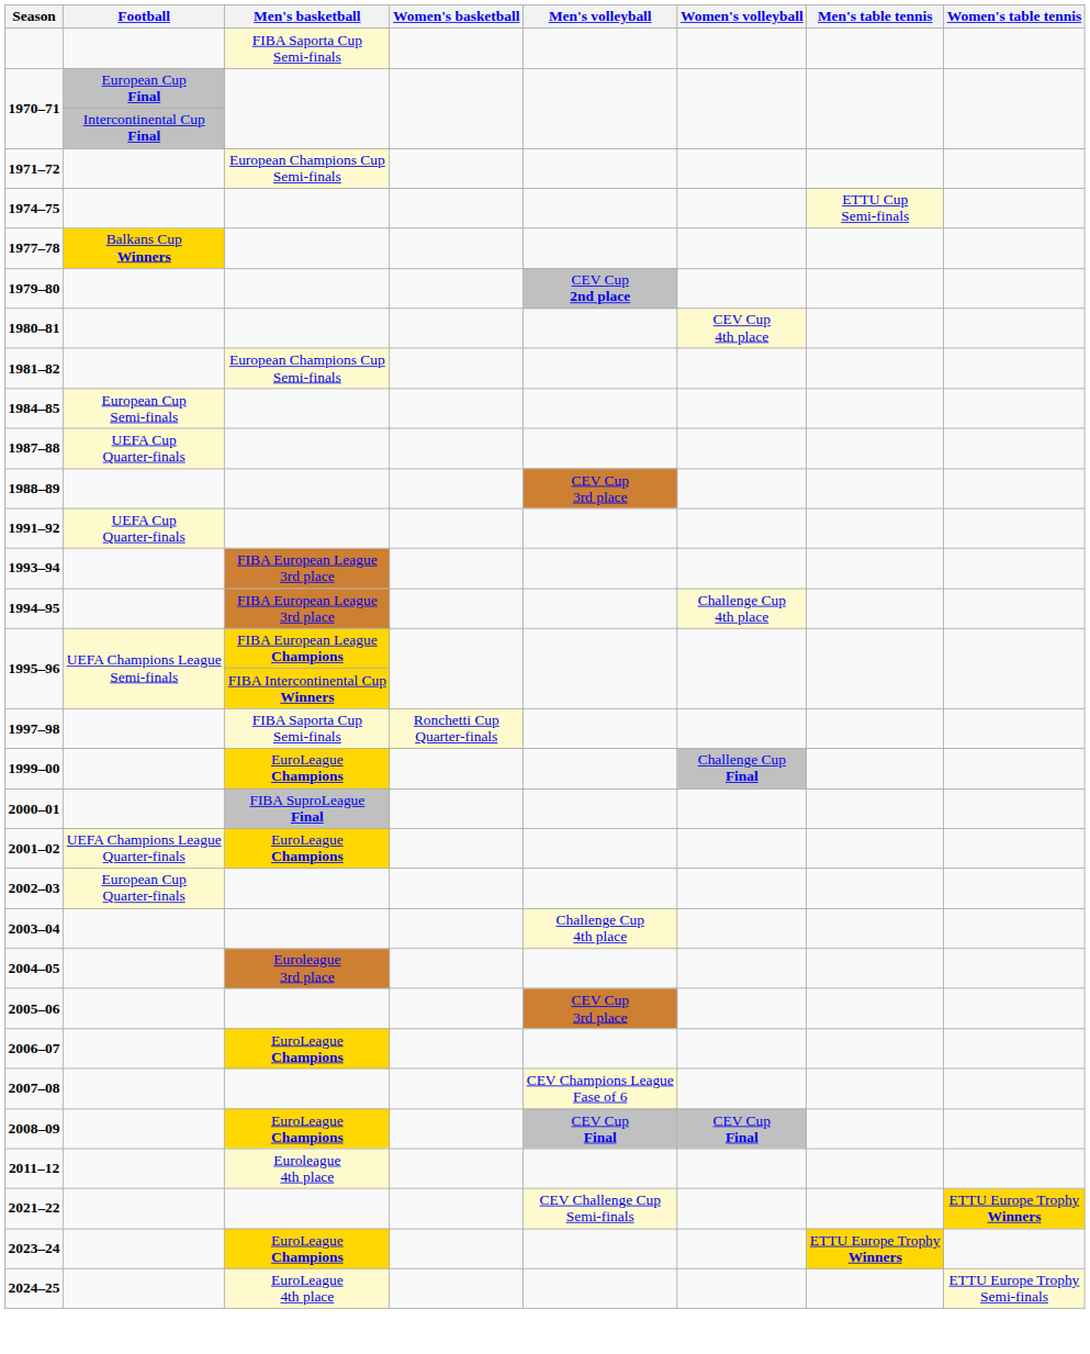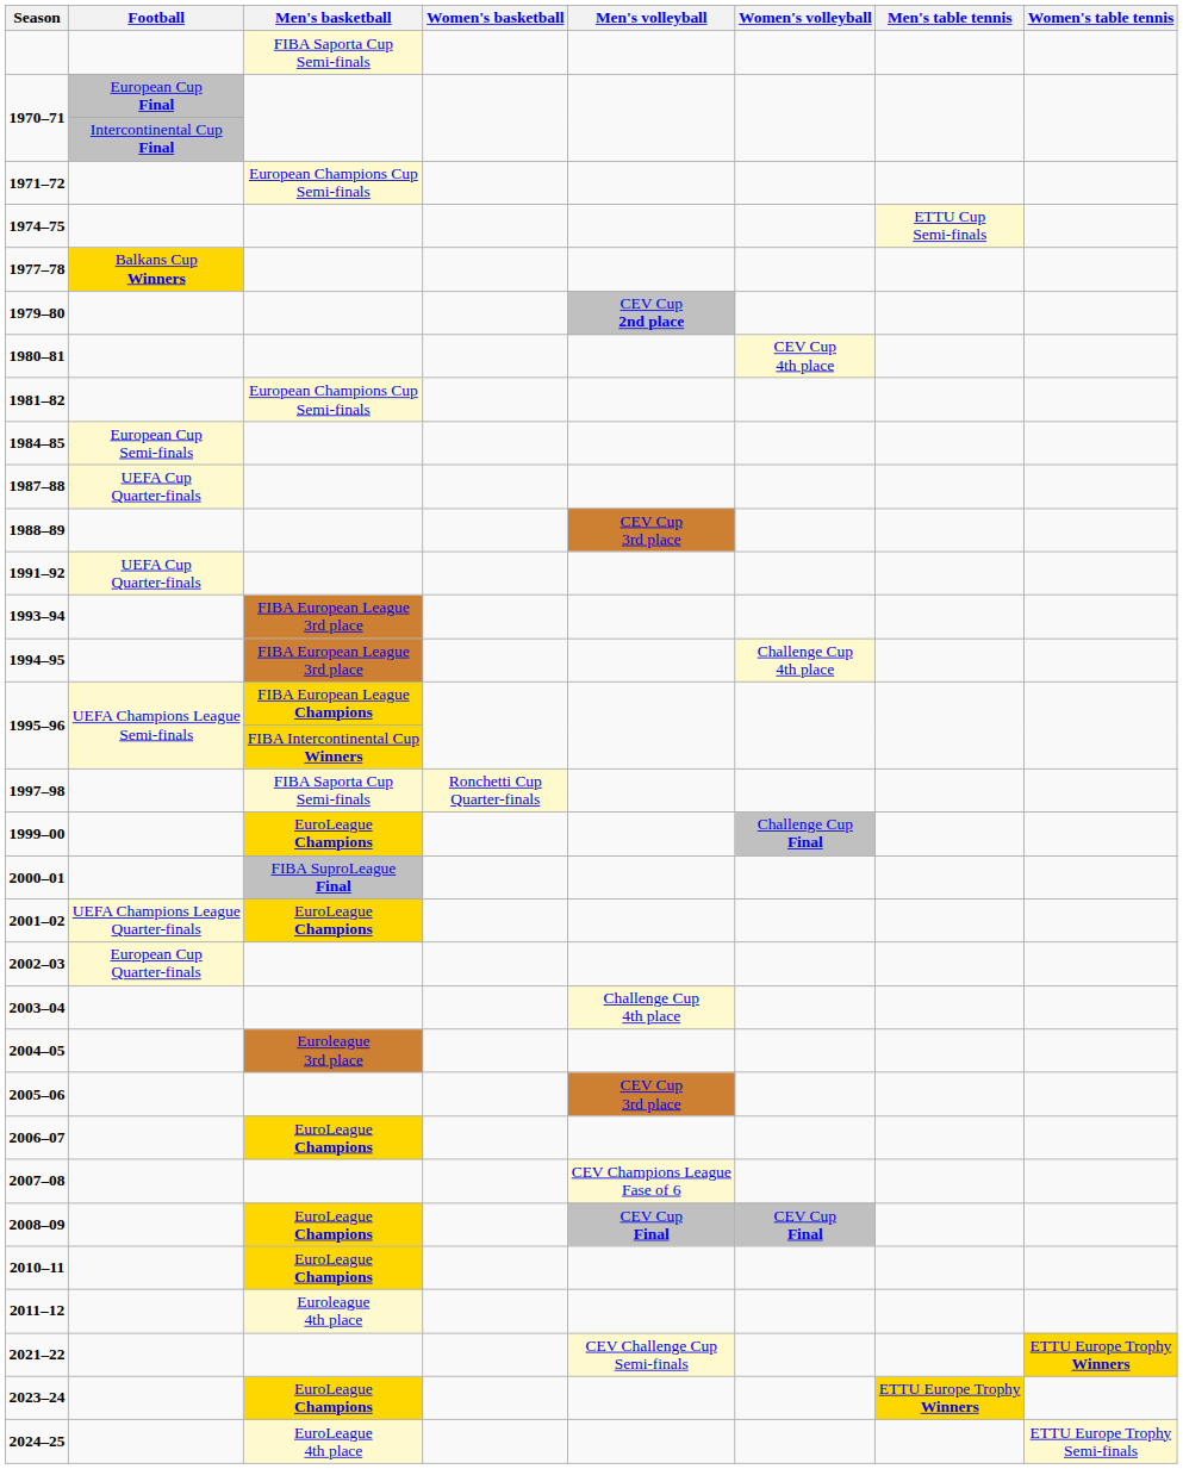+ row: 2010–11 | EuroLeague Champions
